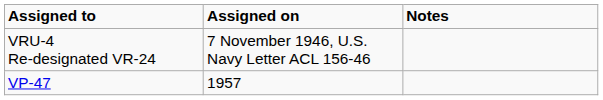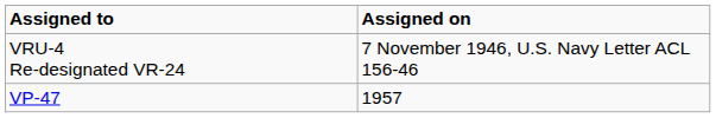- column: Notes
